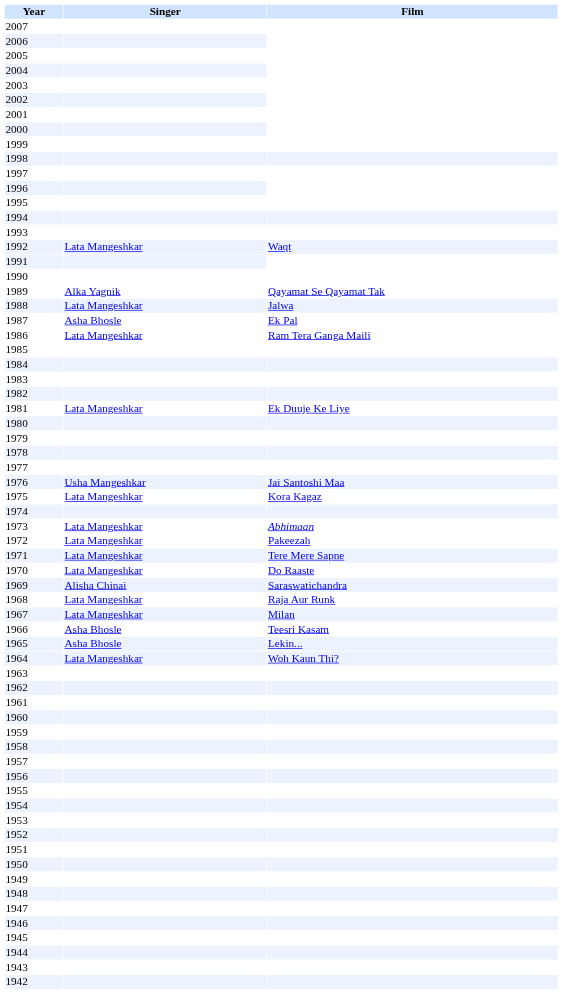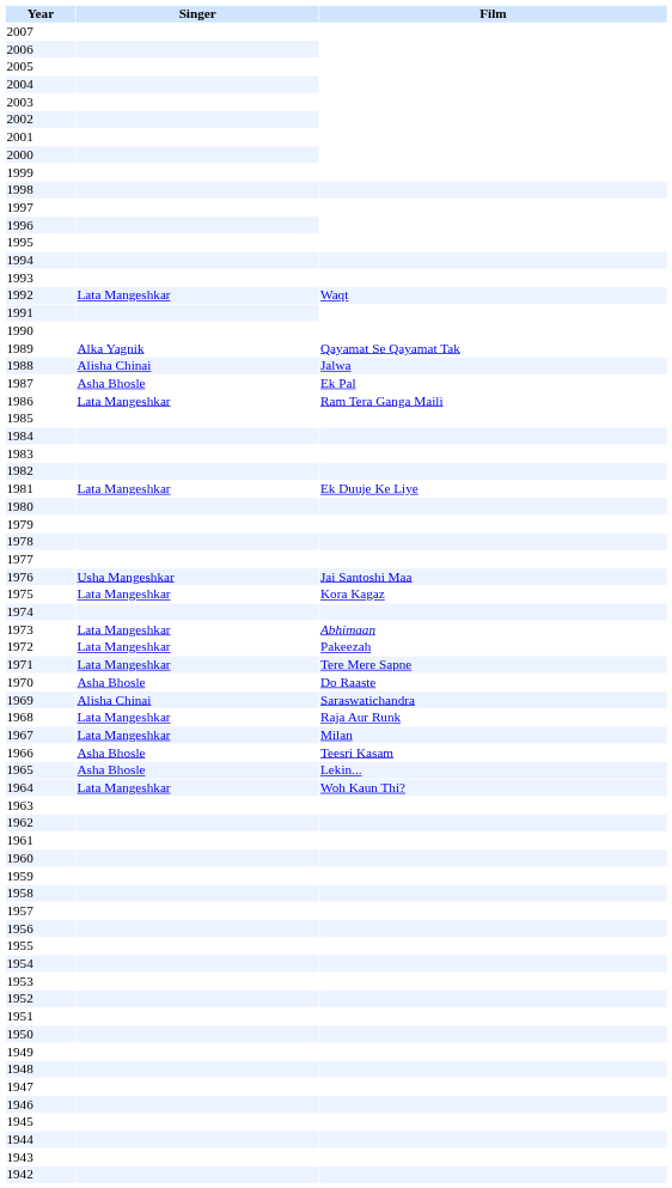1988 | Singer: Lata Mangeshkar -> Alisha Chinai
1970 | Singer: Lata Mangeshkar -> Asha Bhosle
